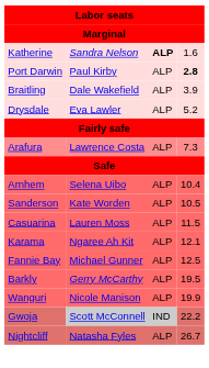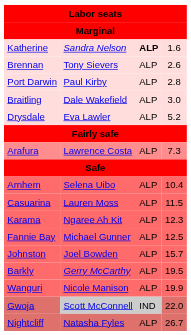+ row: Brennan | Tony Sievers | ALP | 2.6
Port Darwin | column 4: bold -> normal
Braitling | column 4: 3.9 -> 3.0
- row: Sanderson | Kate Worden | ALP | 10.5
Karama | column 4: 12.1 -> 12.3
+ row: Johnston | Joel Bowden | ALP | 15.7
Gwoja | column 4: 22.2 -> 22.0
